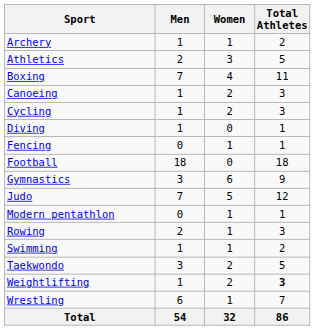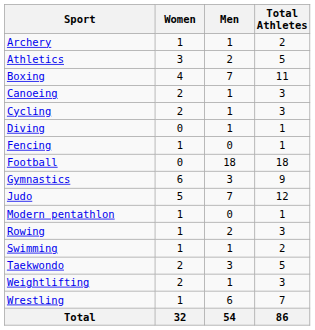columns swapped: Men <-> Women
Weightlifting | Total Athletes: bold -> normal
